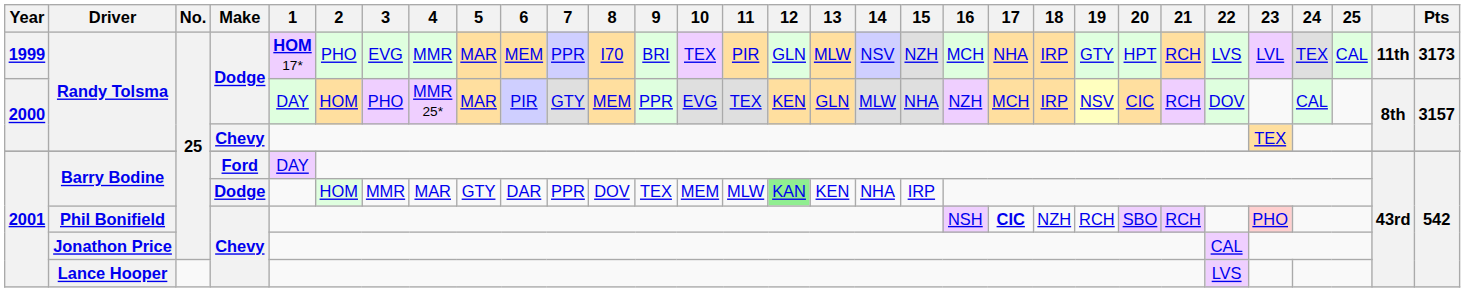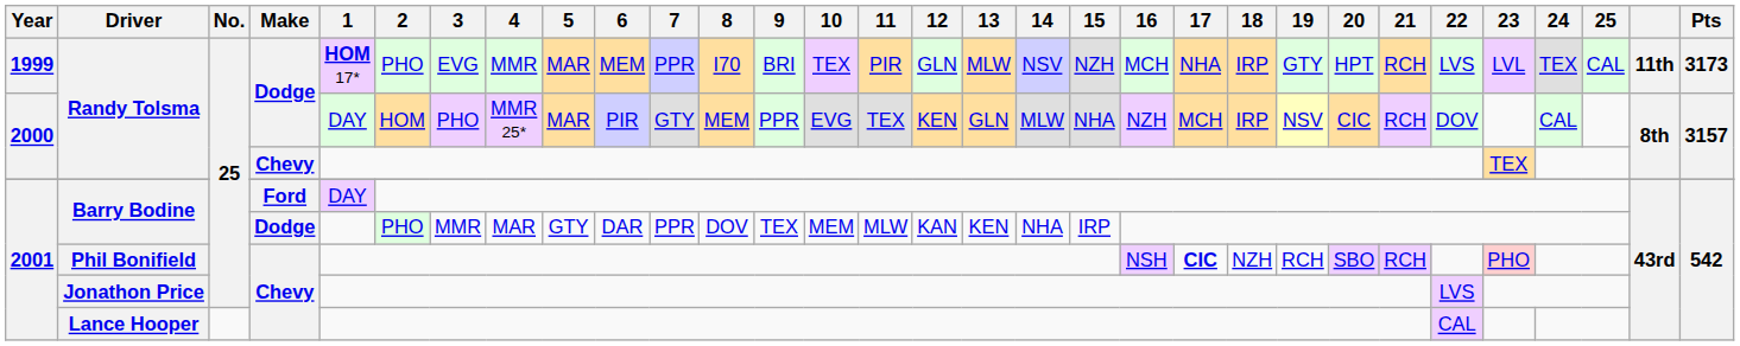Barry Bodine / Dodge | 2: HOM -> PHO
Barry Bodine / Dodge | 12: lightgreen background -> no background
Jonathon Price | 22: CAL -> LVS
Lance Hooper | 22: LVS -> CAL
